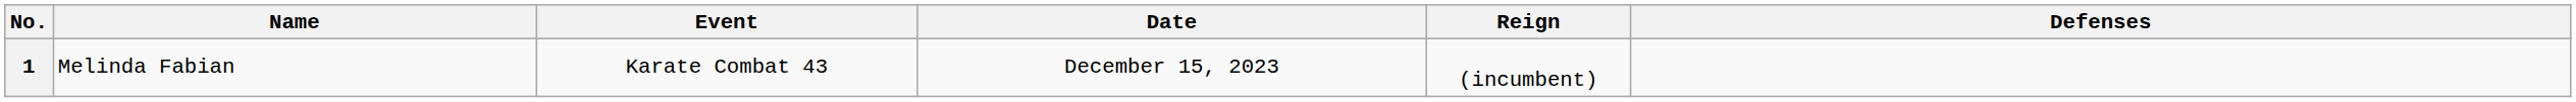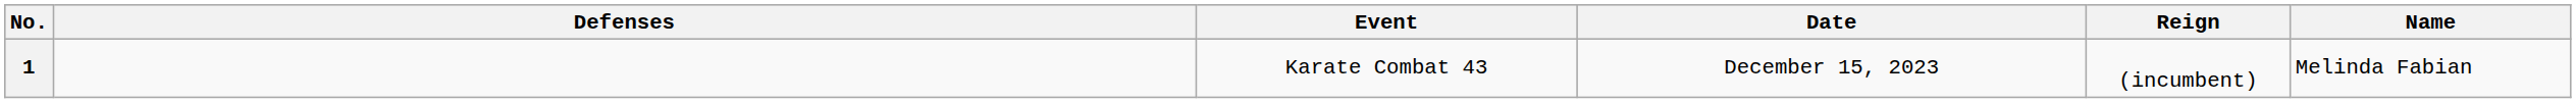columns swapped: Name <-> Defenses
